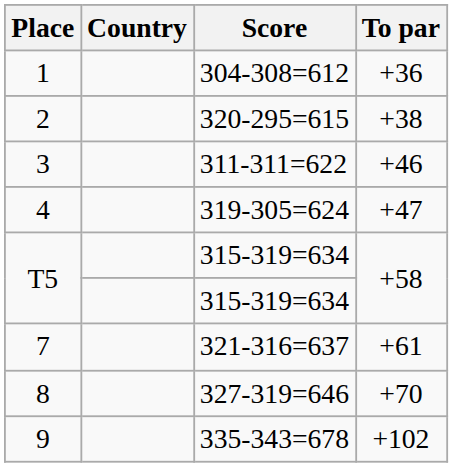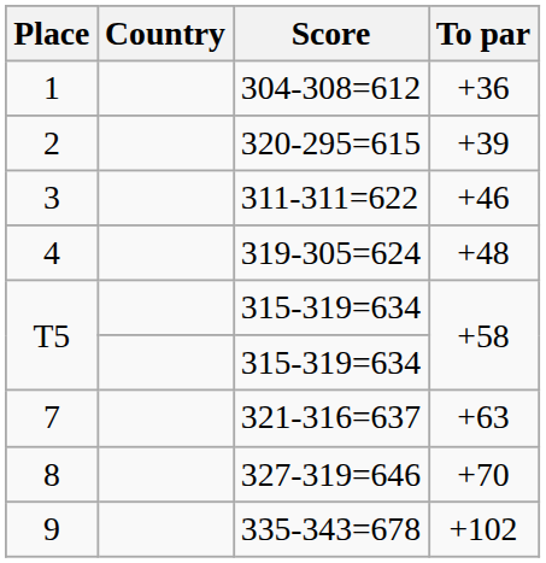2 | To par: +38 -> +39
4 | To par: +47 -> +48
7 | To par: +61 -> +63
